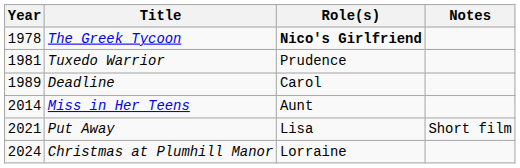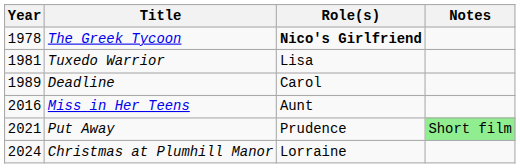Tuxedo Warrior | Role(s): Prudence -> Lisa
Miss in Her Teens | Year: 2014 -> 2016
Put Away | Role(s): Lisa -> Prudence
Put Away | Notes: no background -> lightgreen background
